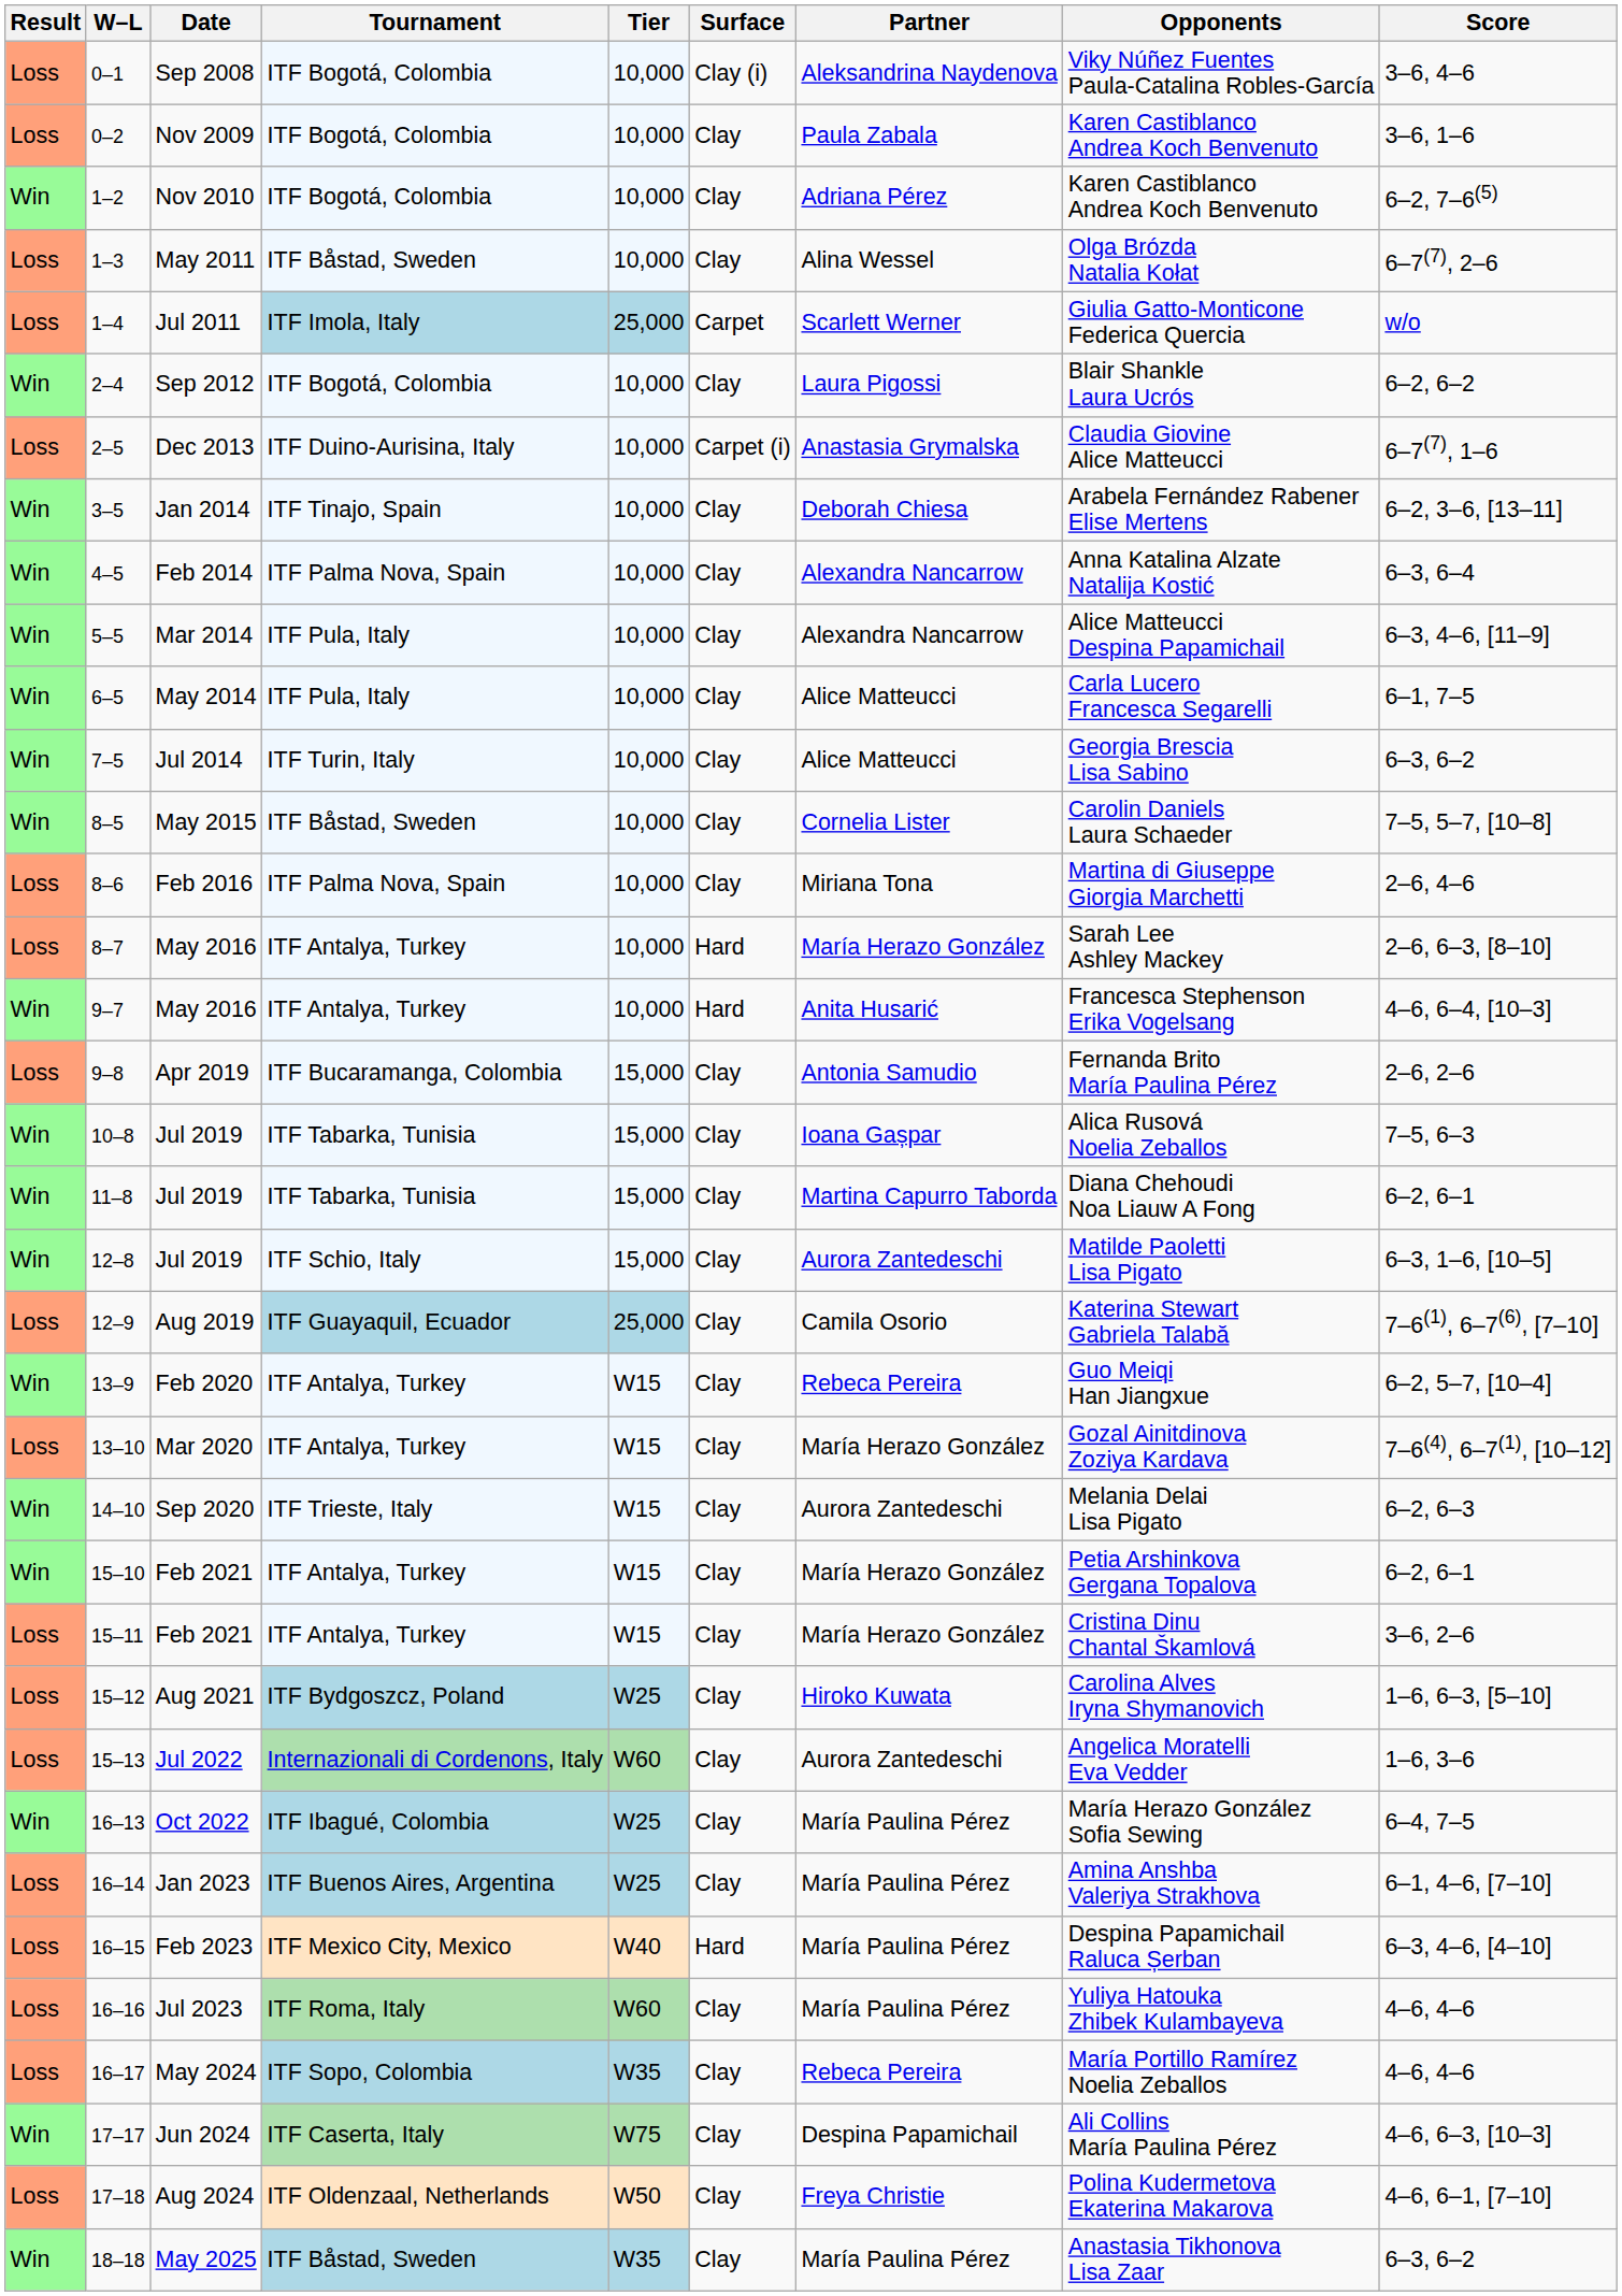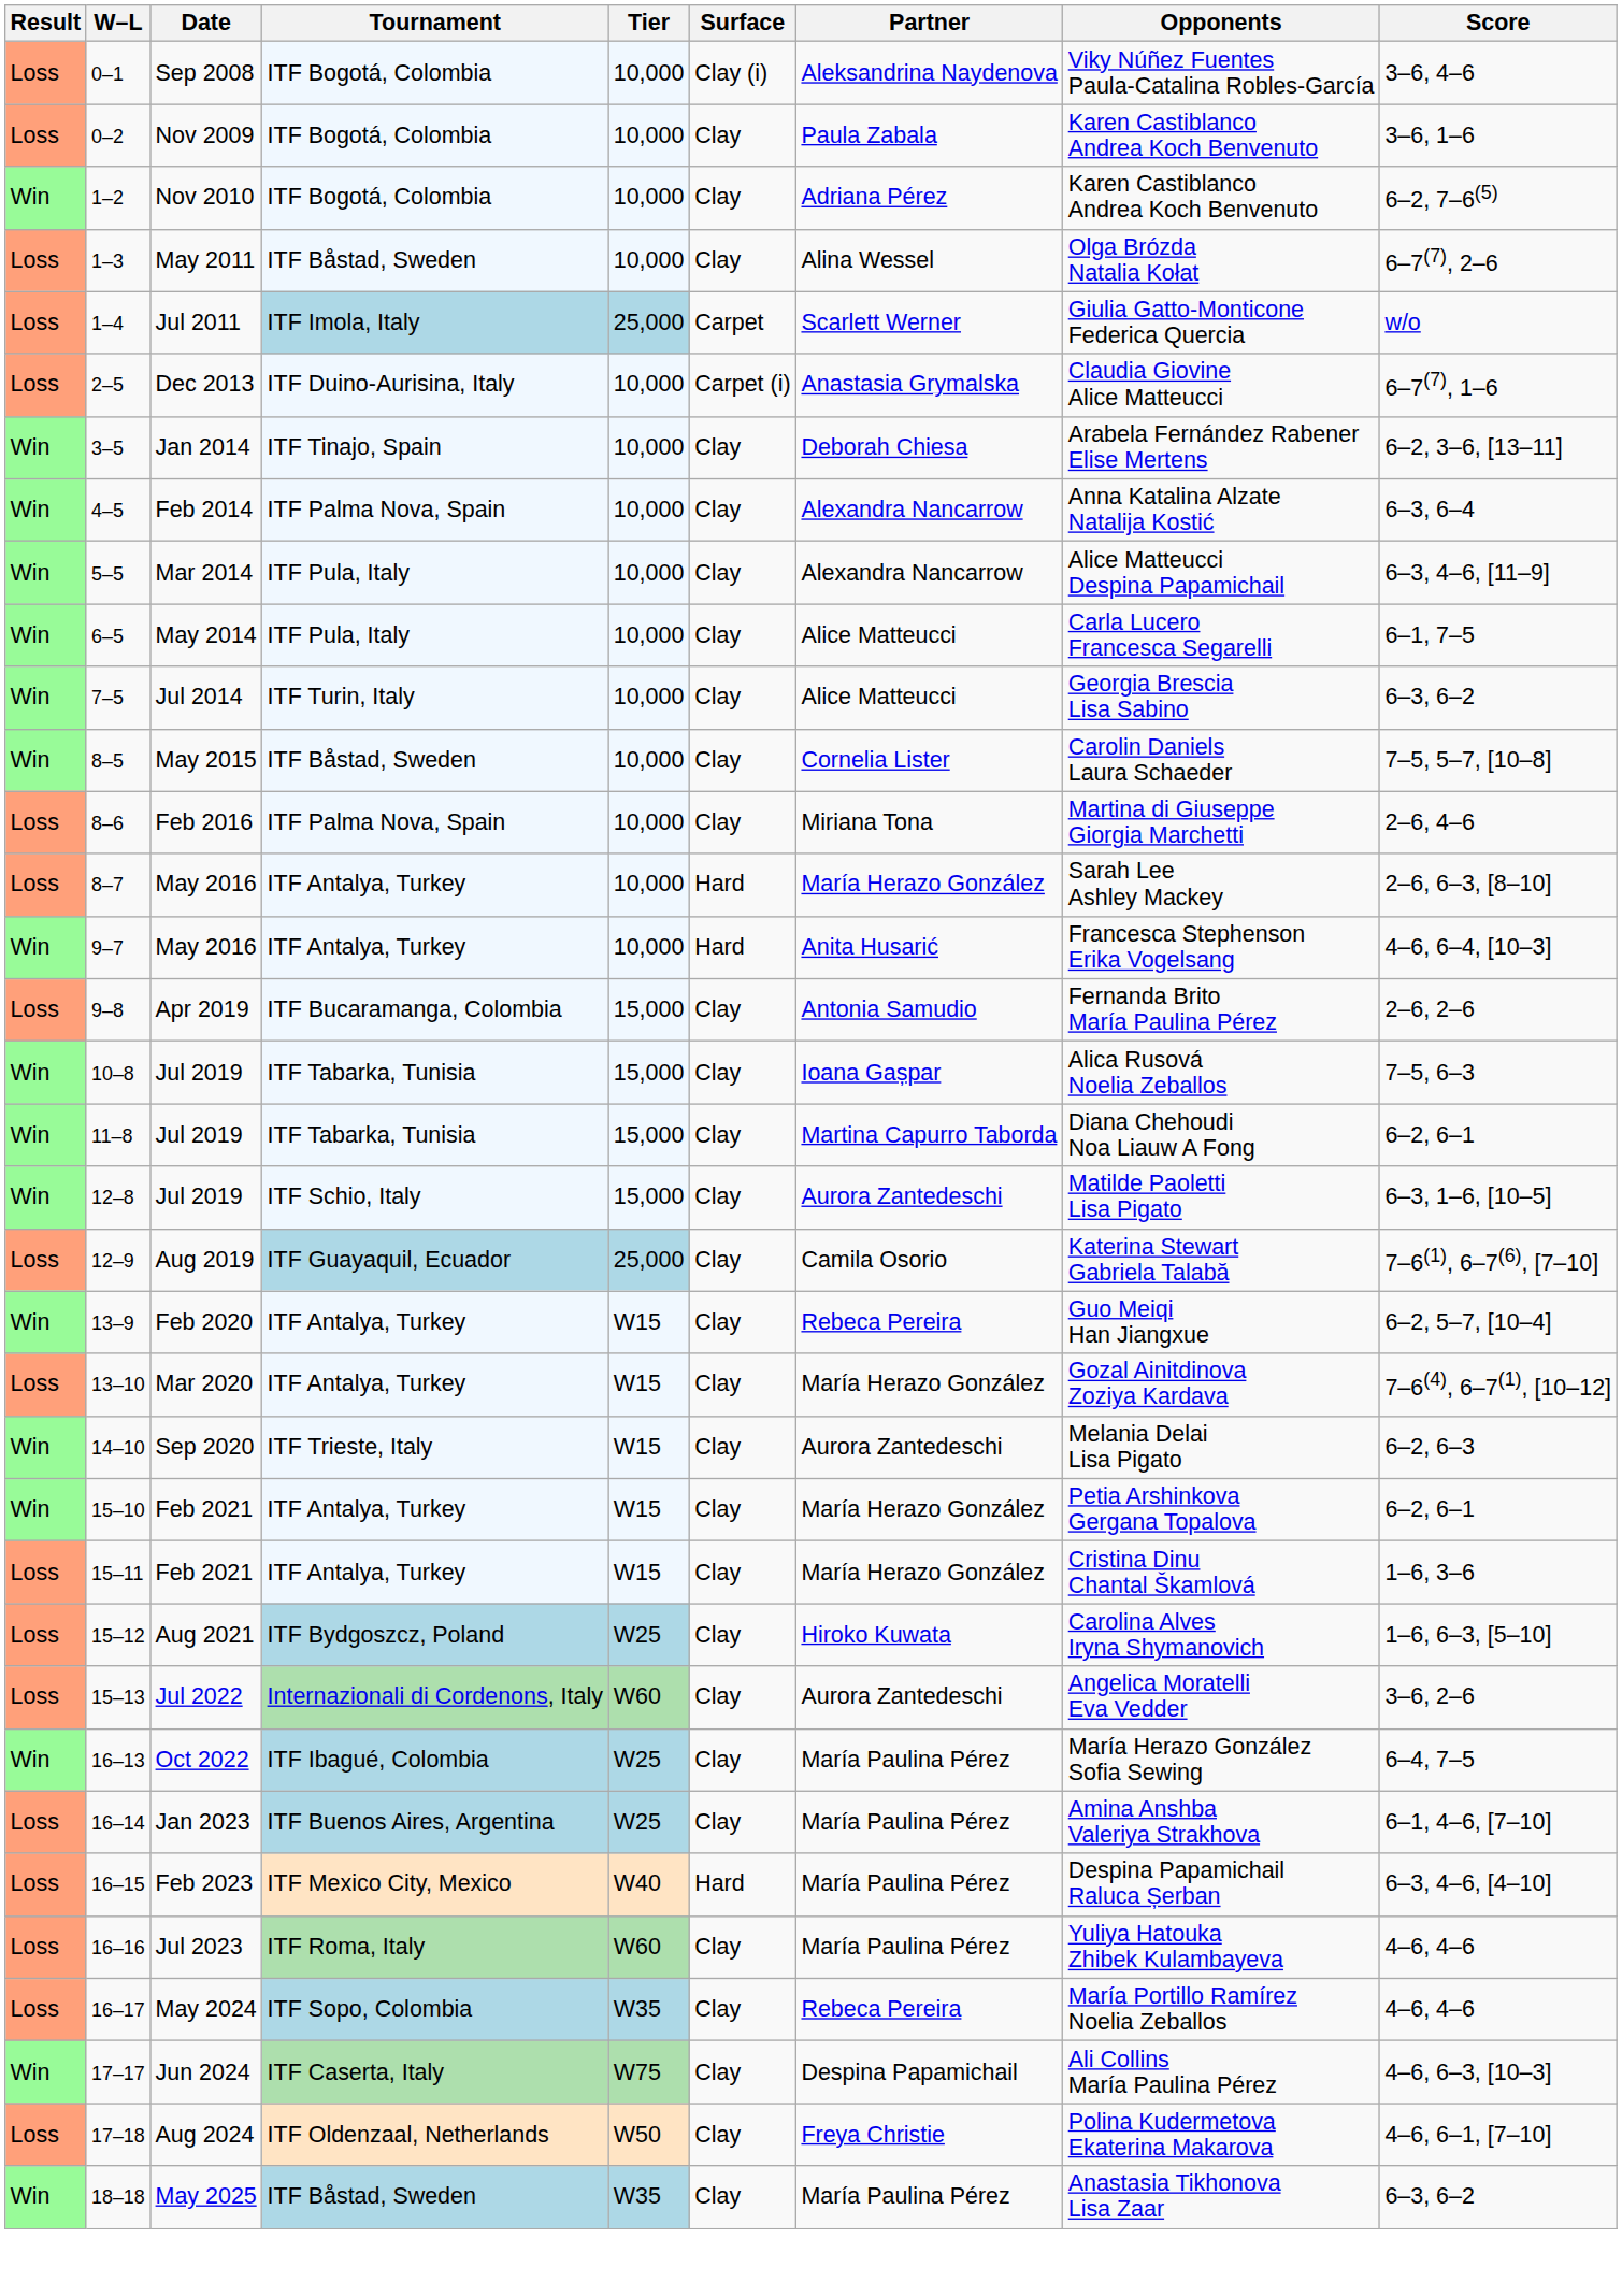- row: Win | 2–4 | Sep 2012 | ITF Bogotá, Colombia | 10,000 | Clay | Laura Pigossi | Blair Shankle Laura Ucrós | 6–2, 6–2
15–11 | Score: 3–6, 2–6 -> 1–6, 3–6
15–13 | Score: 1–6, 3–6 -> 3–6, 2–6
